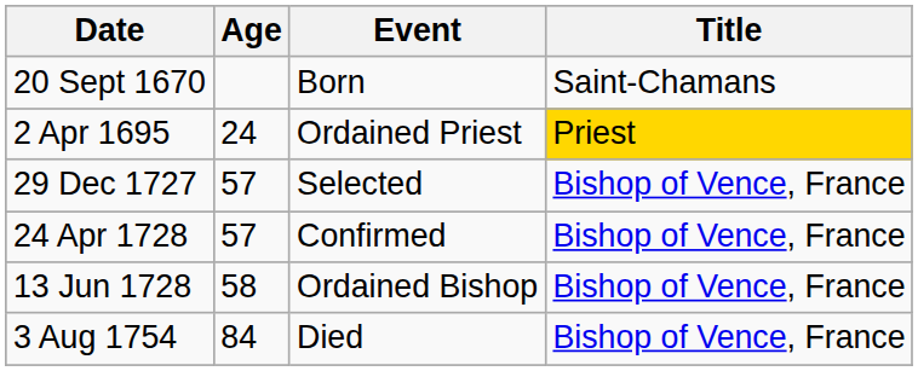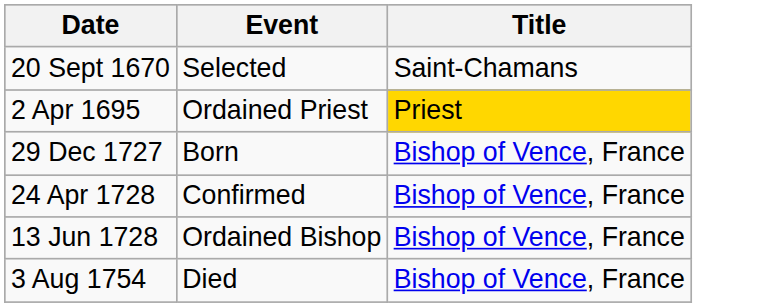- column: Age | 24 | 57 | 57 | 58 | 84
20 Sept 1670 | Event: Born -> Selected
29 Dec 1727 | Event: Selected -> Born
